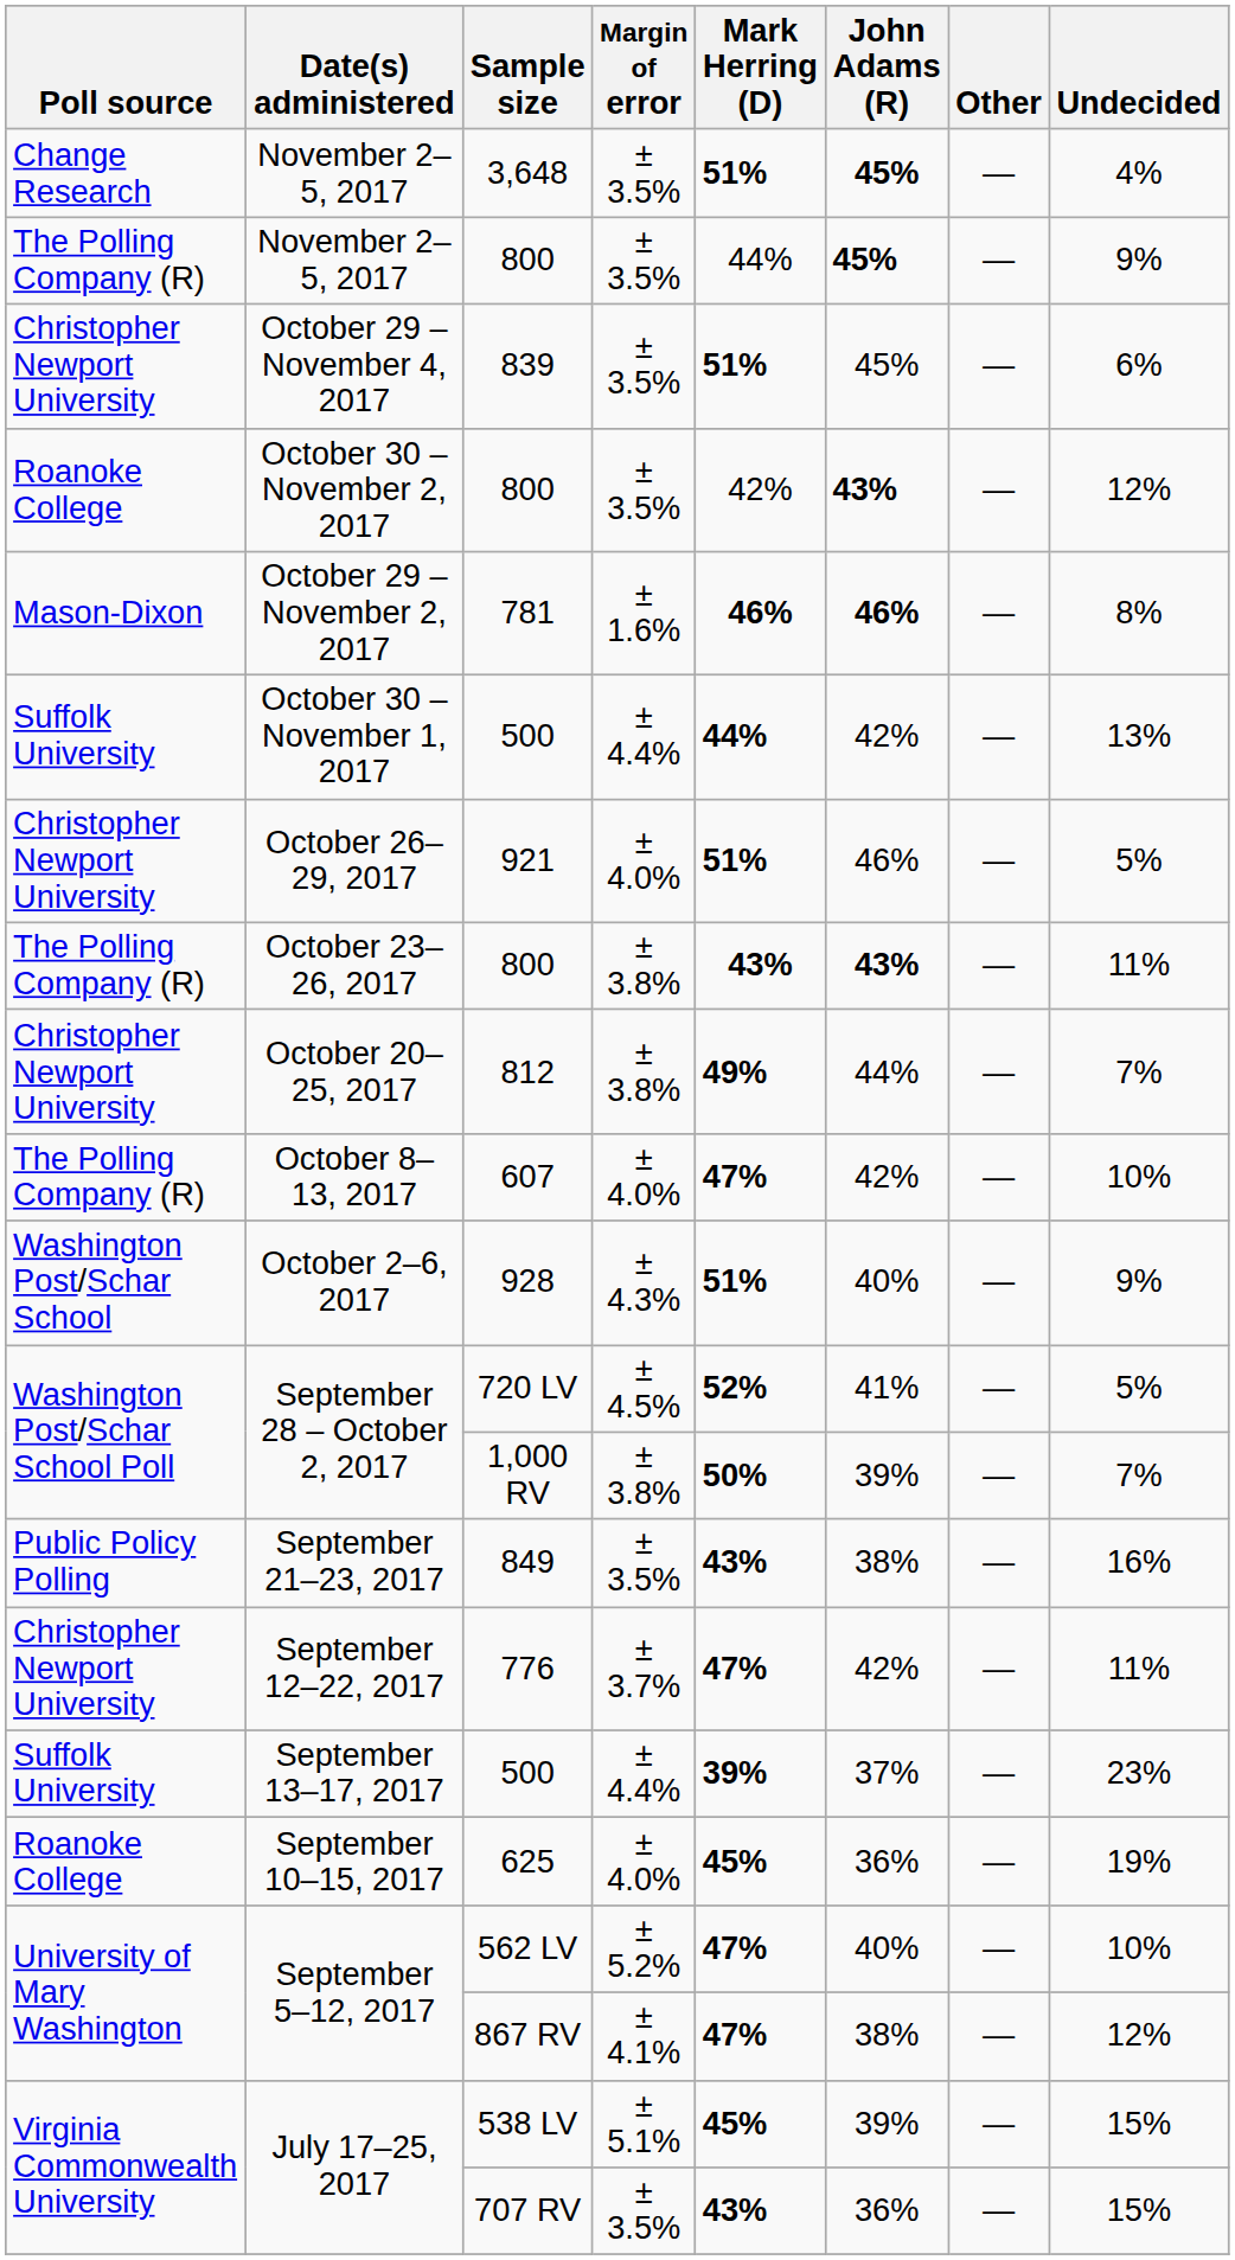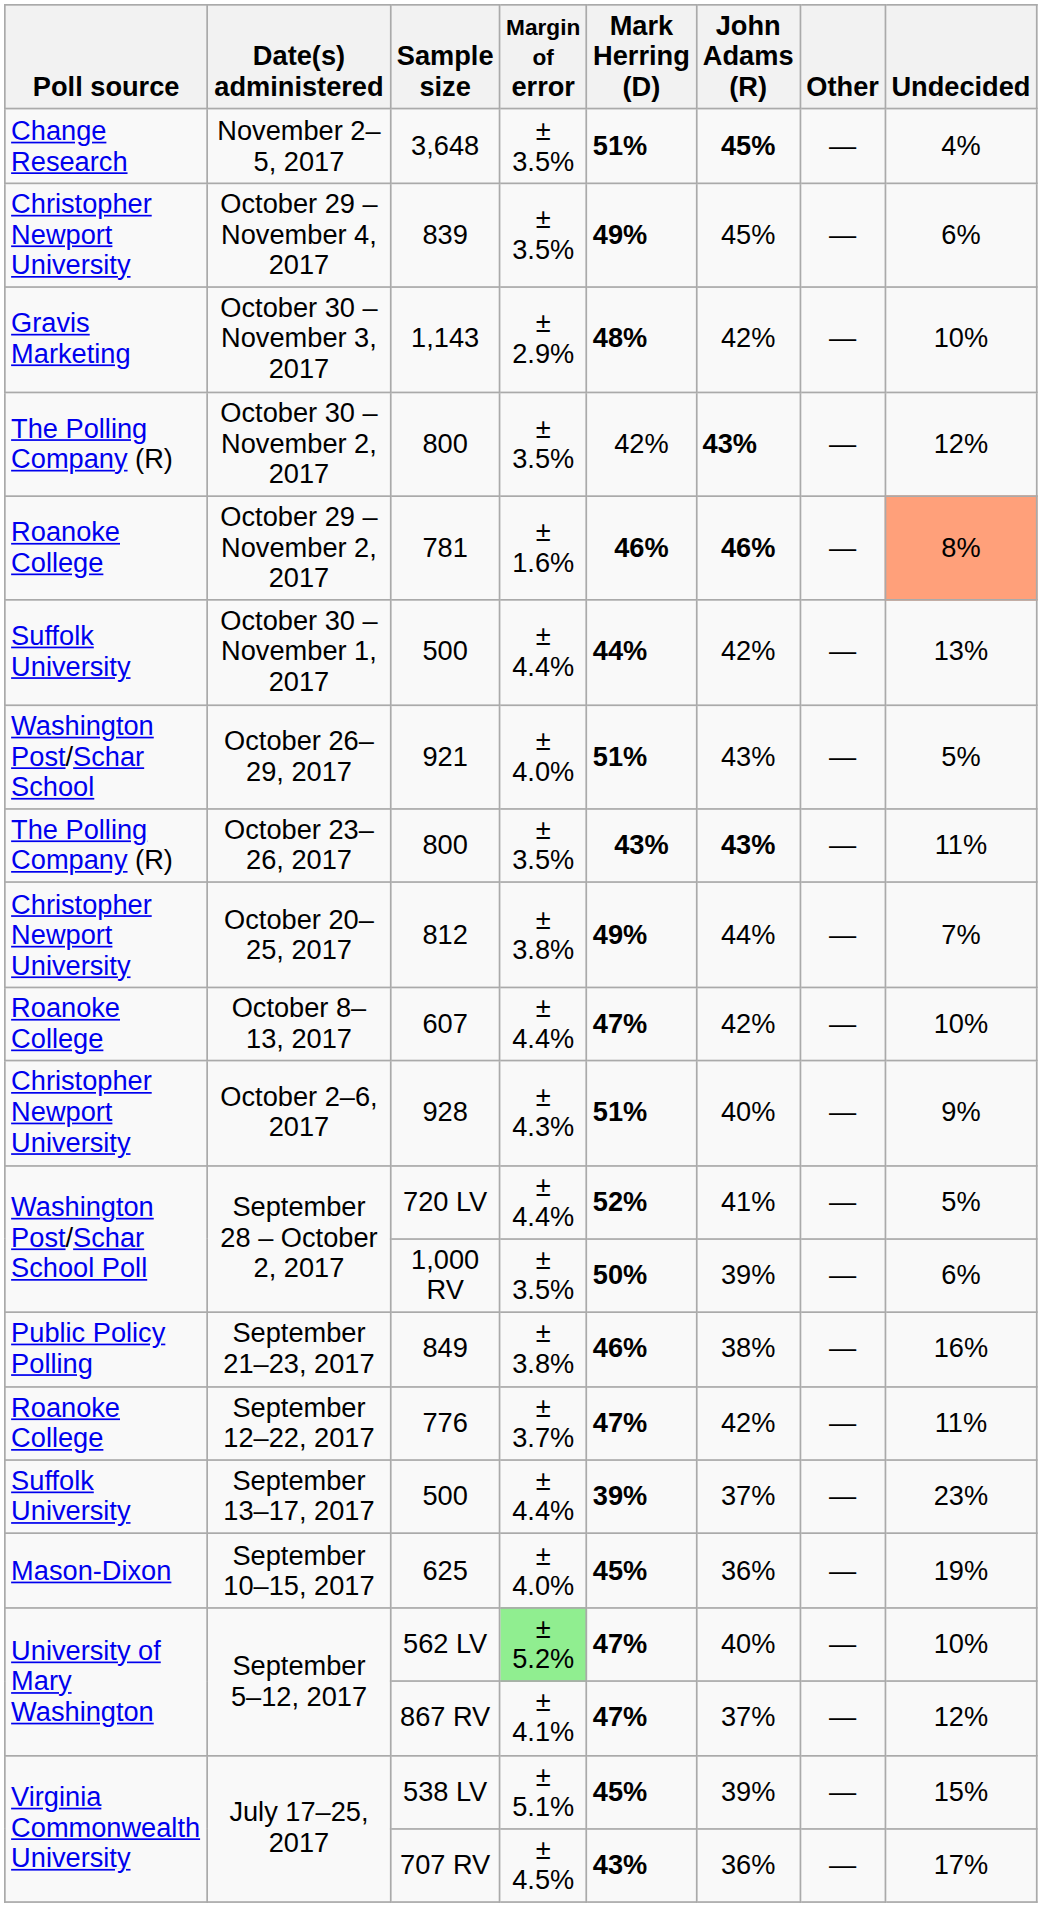- row: The Polling Company (R) | November 2–5, 2017 | 800 | ± 3.5% | 44% | 45% | — | 9%
839 | Mark Herring (D): 51% -> 49%
+ row: Gravis Marketing | October 30 – November 3, 2017 | 1,143 | ± 2.9% | 48% | 42% | — | 10%
October 30 – November 2, 2017 / 800 | Poll source: Roanoke College -> The Polling Company (R)
781 | Poll source: Mason-Dixon -> Roanoke College
781 | Undecided: no background -> lightsalmon background
921 | Poll source: Christopher Newport University -> Washington Post/Schar School
921 | John Adams (R): 46% -> 43%
October 23–26, 2017 / 800 | Margin of error: ± 3.8% -> ± 3.5%
607 | Poll source: The Polling Company (R) -> Roanoke College
607 | Margin of error: ± 4.0% -> ± 4.4%
928 | Poll source: Washington Post/Schar School -> Christopher Newport University
720 LV | Margin of error: ± 4.5% -> ± 4.4%
1,000 RV | Margin of error: ± 3.8% -> ± 3.5%
1,000 RV | Undecided: 7% -> 6%
849 | Margin of error: ± 3.5% -> ± 3.8%
849 | Mark Herring (D): 43% -> 46%
776 | Poll source: Christopher Newport University -> Roanoke College
625 | Poll source: Roanoke College -> Mason-Dixon
562 LV | Margin of error: no background -> lightgreen background
867 RV | John Adams (R): 38% -> 37%
707 RV | Margin of error: ± 3.5% -> ± 4.5%
707 RV | Undecided: 15% -> 17%
